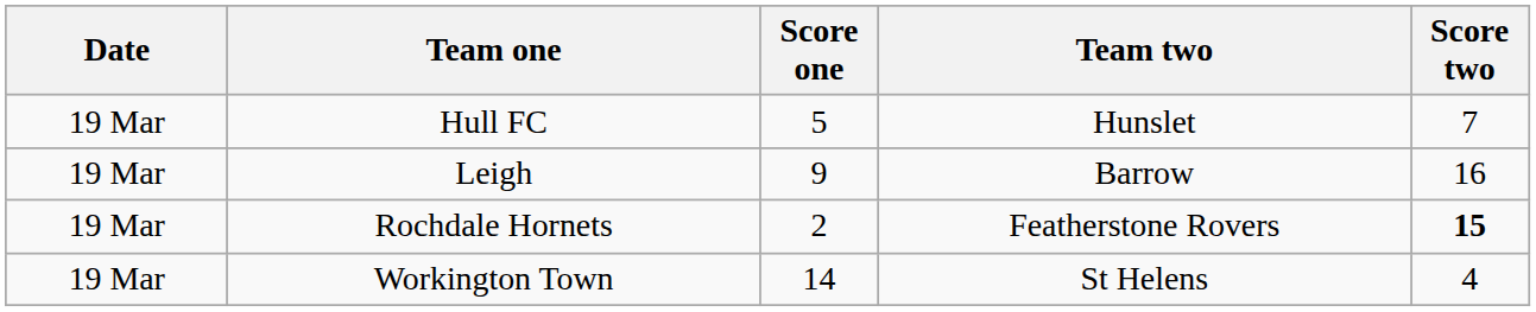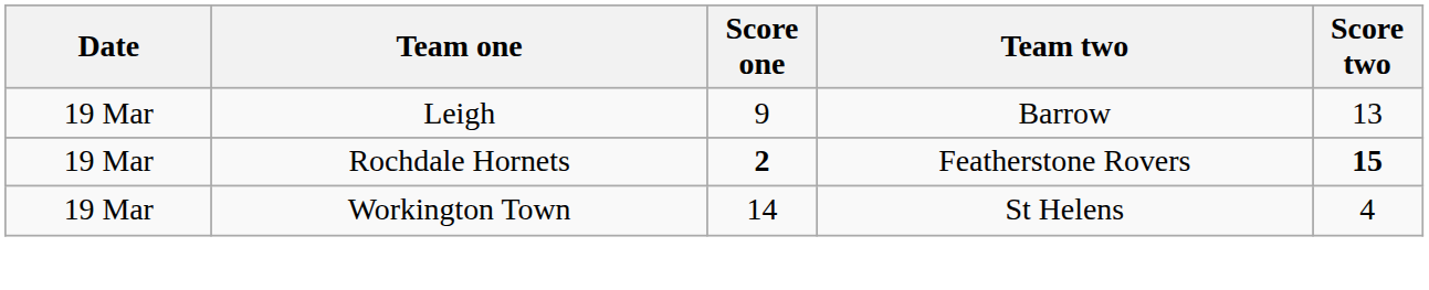- row: 19 Mar | Hull FC | 5 | Hunslet | 7
Leigh | Score two: 16 -> 13
Rochdale Hornets | Score one: normal -> bold
